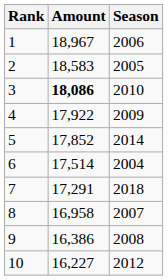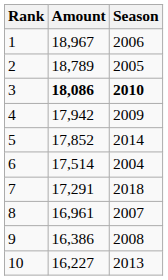2 | Amount: 18,583 -> 18,789
3 | Season: normal -> bold
4 | Amount: 17,922 -> 17,942
8 | Amount: 16,958 -> 16,961
10 | Season: 2012 -> 2013
